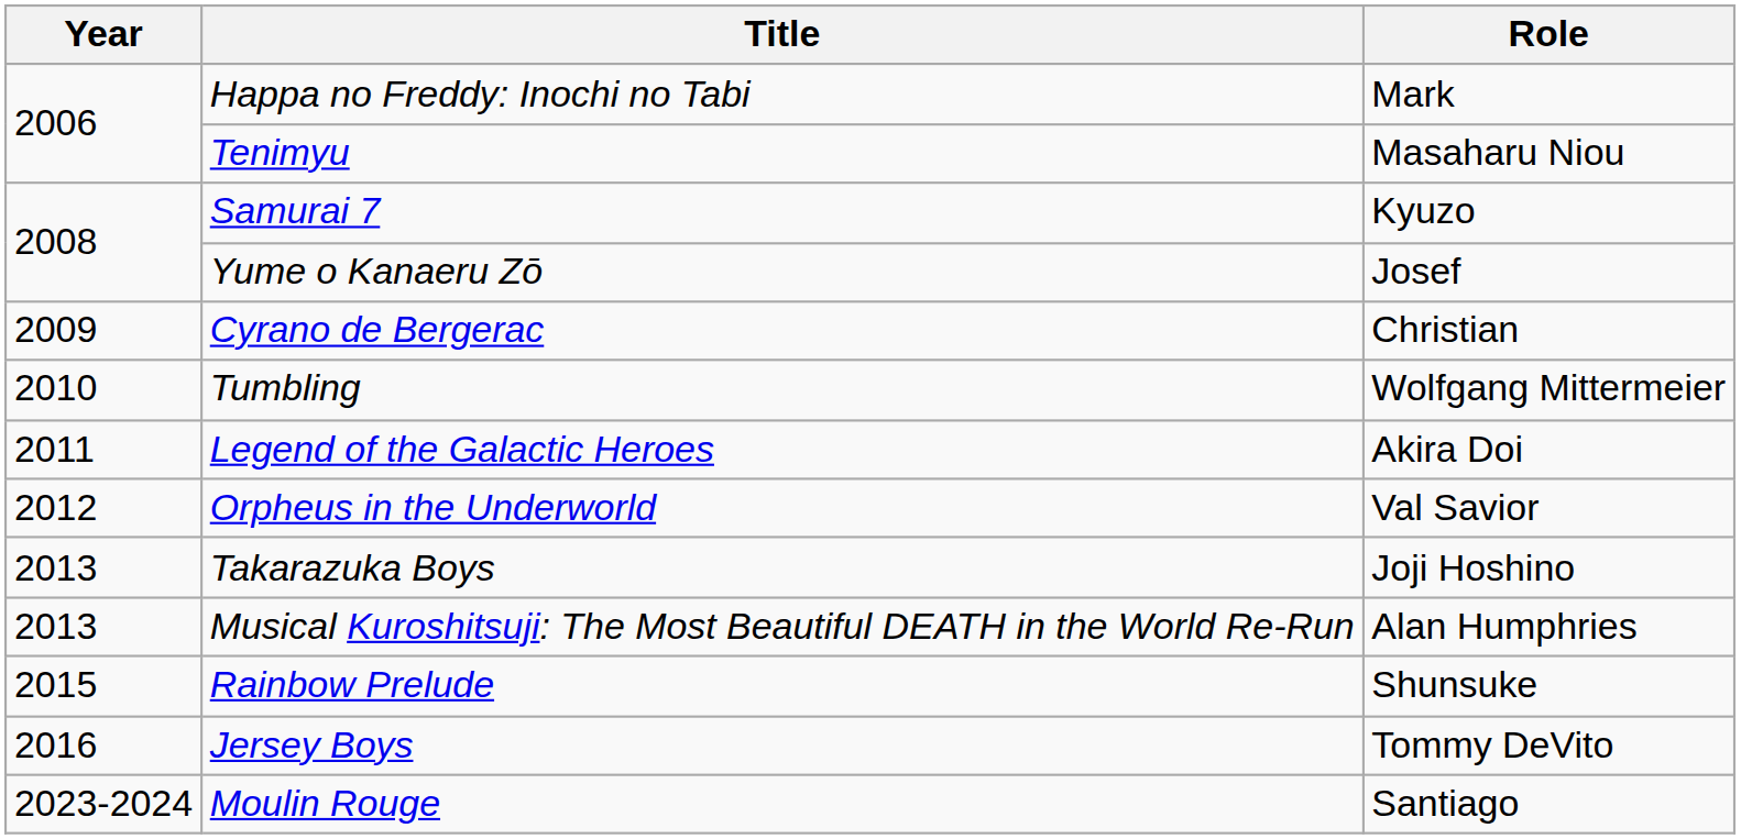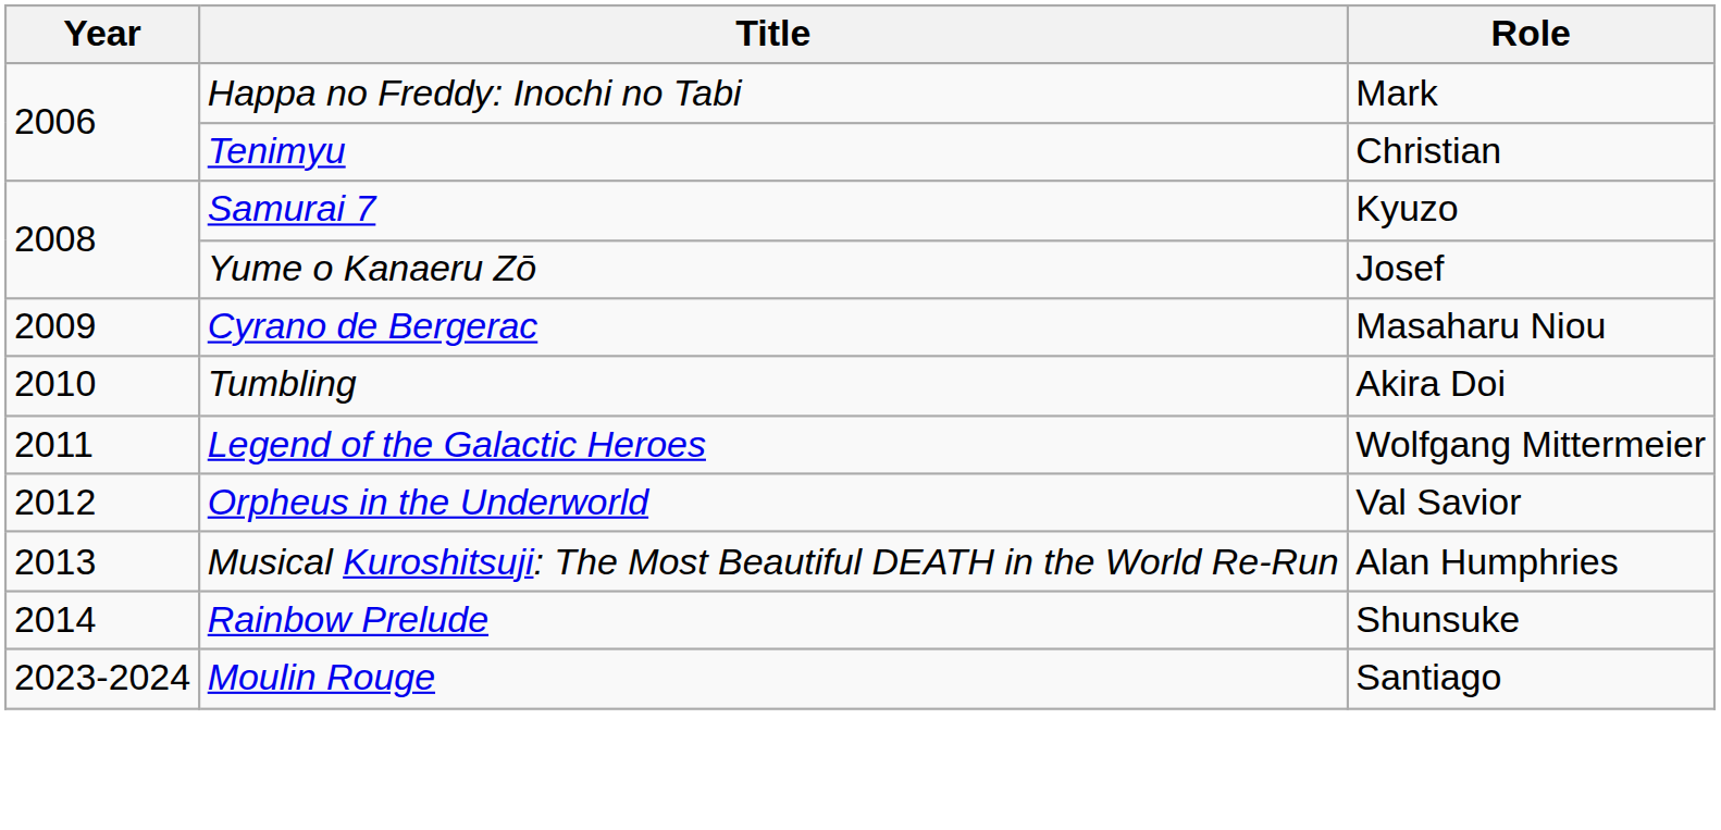Tenimyu | Role: Masaharu Niou -> Christian
Cyrano de Bergerac | Role: Christian -> Masaharu Niou
Tumbling | Role: Wolfgang Mittermeier -> Akira Doi
Legend of the Galactic Heroes | Role: Akira Doi -> Wolfgang Mittermeier
- row: 2013 | Takarazuka Boys | Joji Hoshino
Rainbow Prelude | Year: 2015 -> 2014
- row: 2016 | Jersey Boys | Tommy DeVito
